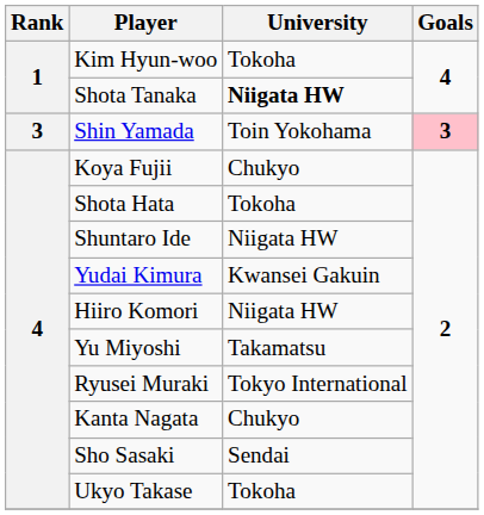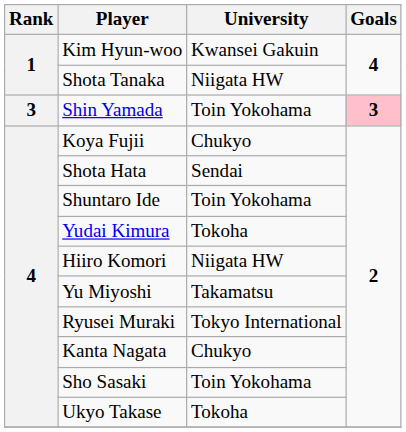Kim Hyun-woo | University: Tokoha -> Kwansei Gakuin
Shota Tanaka | University: bold -> normal
Shota Hata | University: Tokoha -> Sendai
Shuntaro Ide | University: Niigata HW -> Toin Yokohama
Yudai Kimura | University: Kwansei Gakuin -> Tokoha
Sho Sasaki | University: Sendai -> Toin Yokohama
